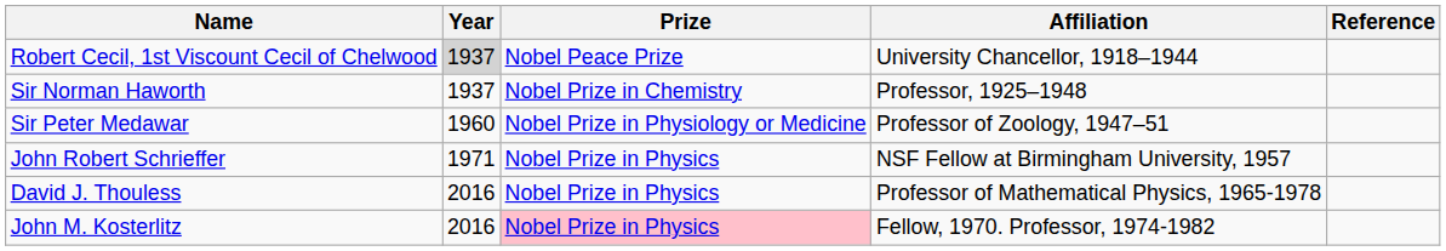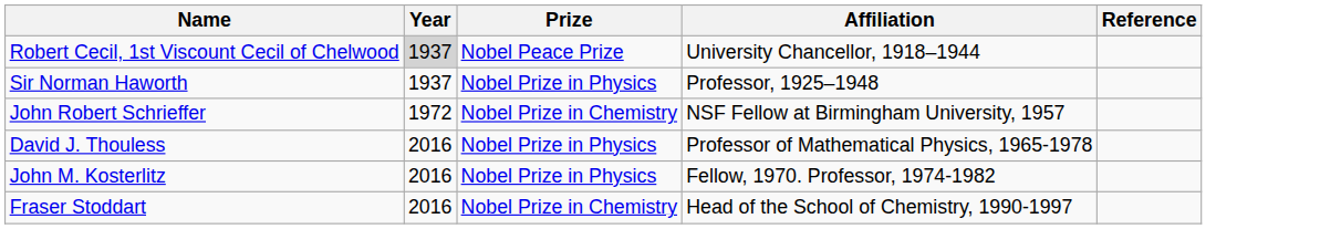Sir Norman Haworth | Prize: Nobel Prize in Chemistry -> Nobel Prize in Physics
- row: Sir Peter Medawar | 1960 | Nobel Prize in Physiology or Medicine | Professor of Zoology, 1947–51
John Robert Schrieffer | Year: 1971 -> 1972
John Robert Schrieffer | Prize: Nobel Prize in Physics -> Nobel Prize in Chemistry
John M. Kosterlitz | Prize: pink background -> no background
+ row: Fraser Stoddart | 2016 | Nobel Prize in Chemistry | Head of the School of Chemistry, 1990-1997
